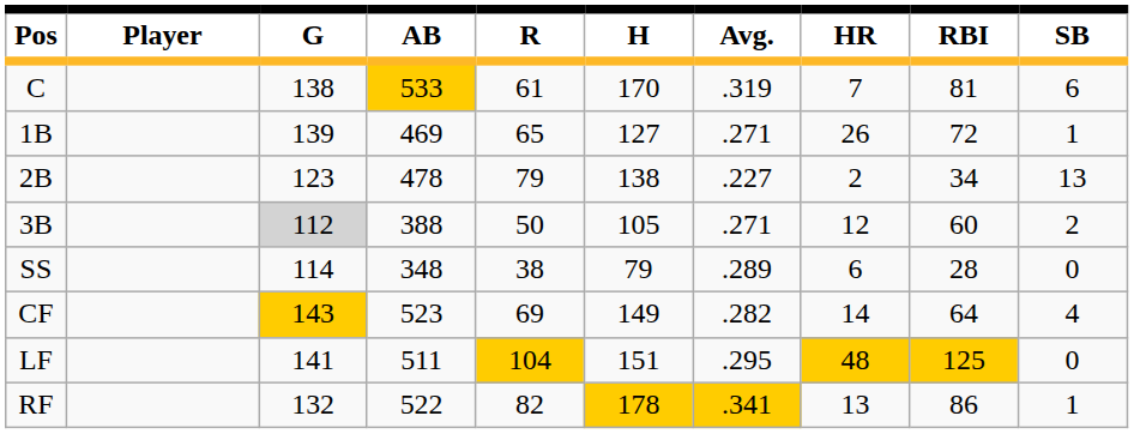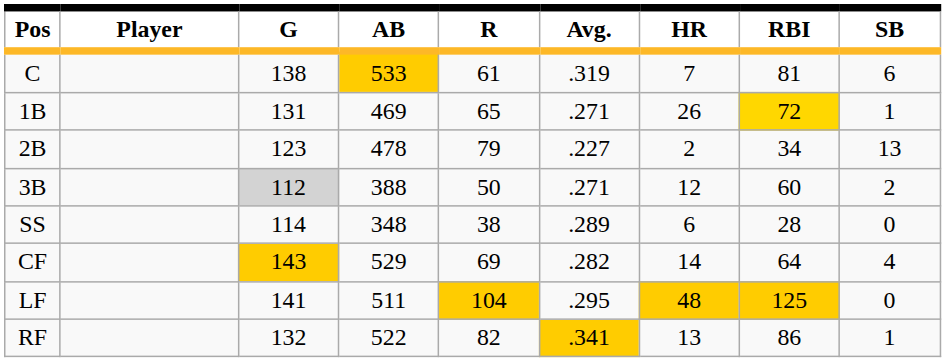- column: H | 170 | 127 | 138 | 105 | 79 | 149 | 151 | 178
1B | G: 139 -> 131
1B | RBI: no background -> gold background
CF | AB: 523 -> 529
